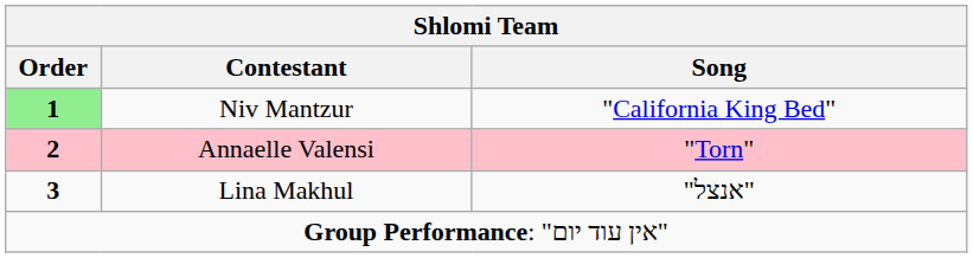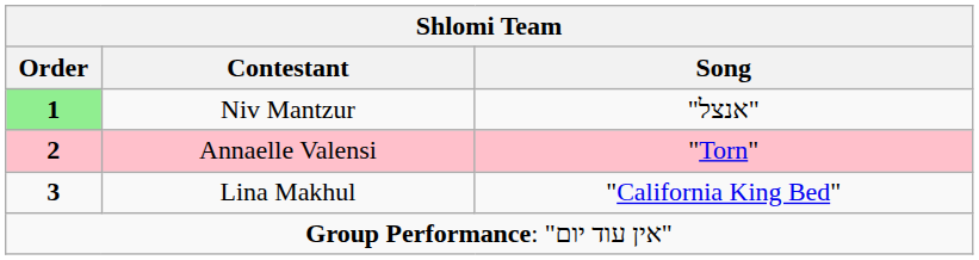Niv Mantzur | Song: "California King Bed" -> "אנצל"
Lina Makhul | Song: "אנצל" -> "California King Bed"
